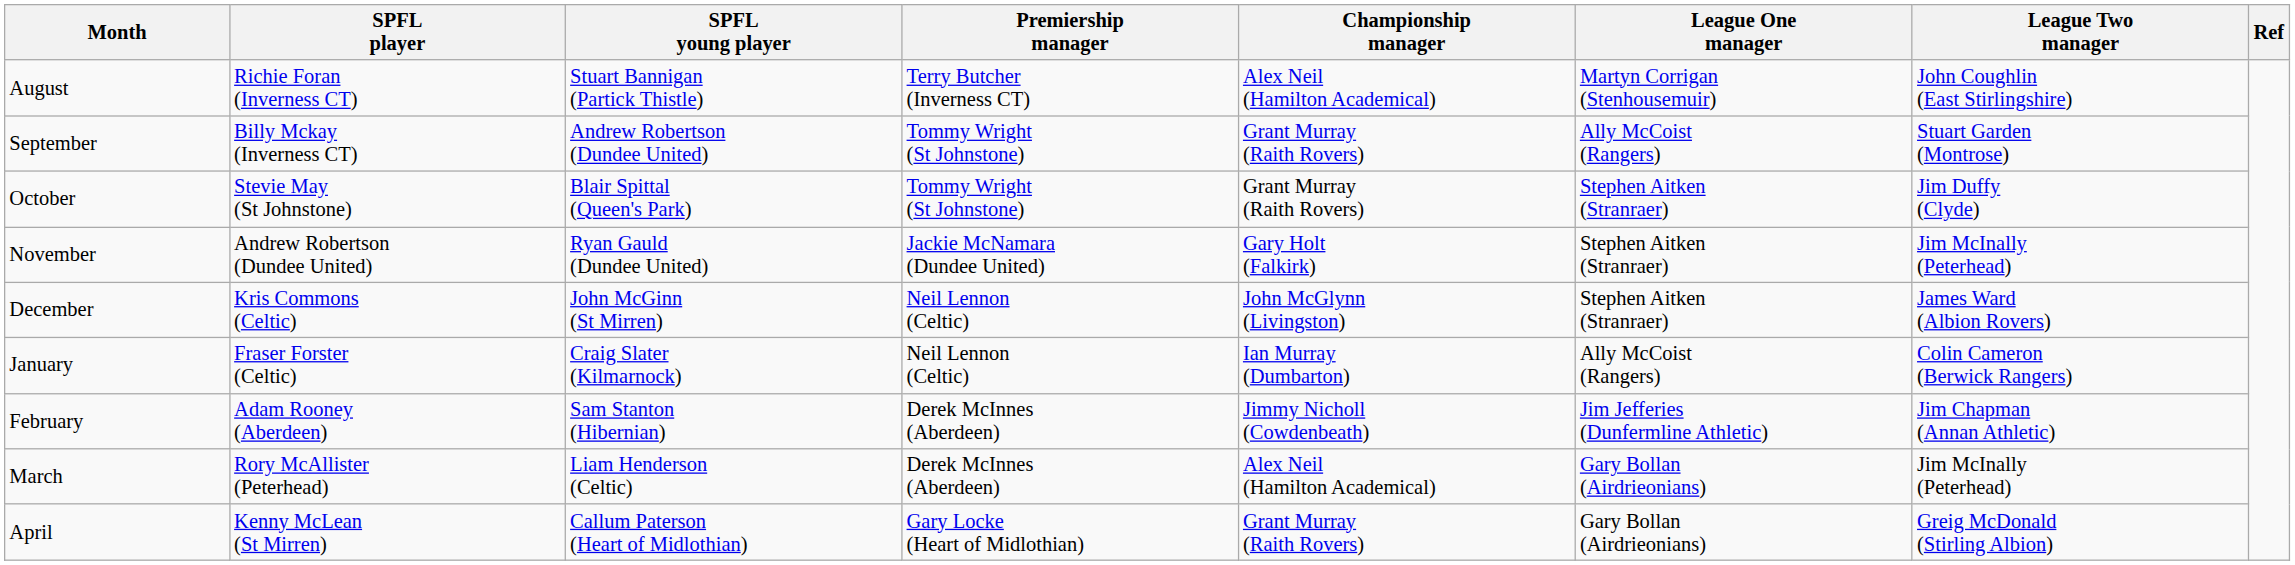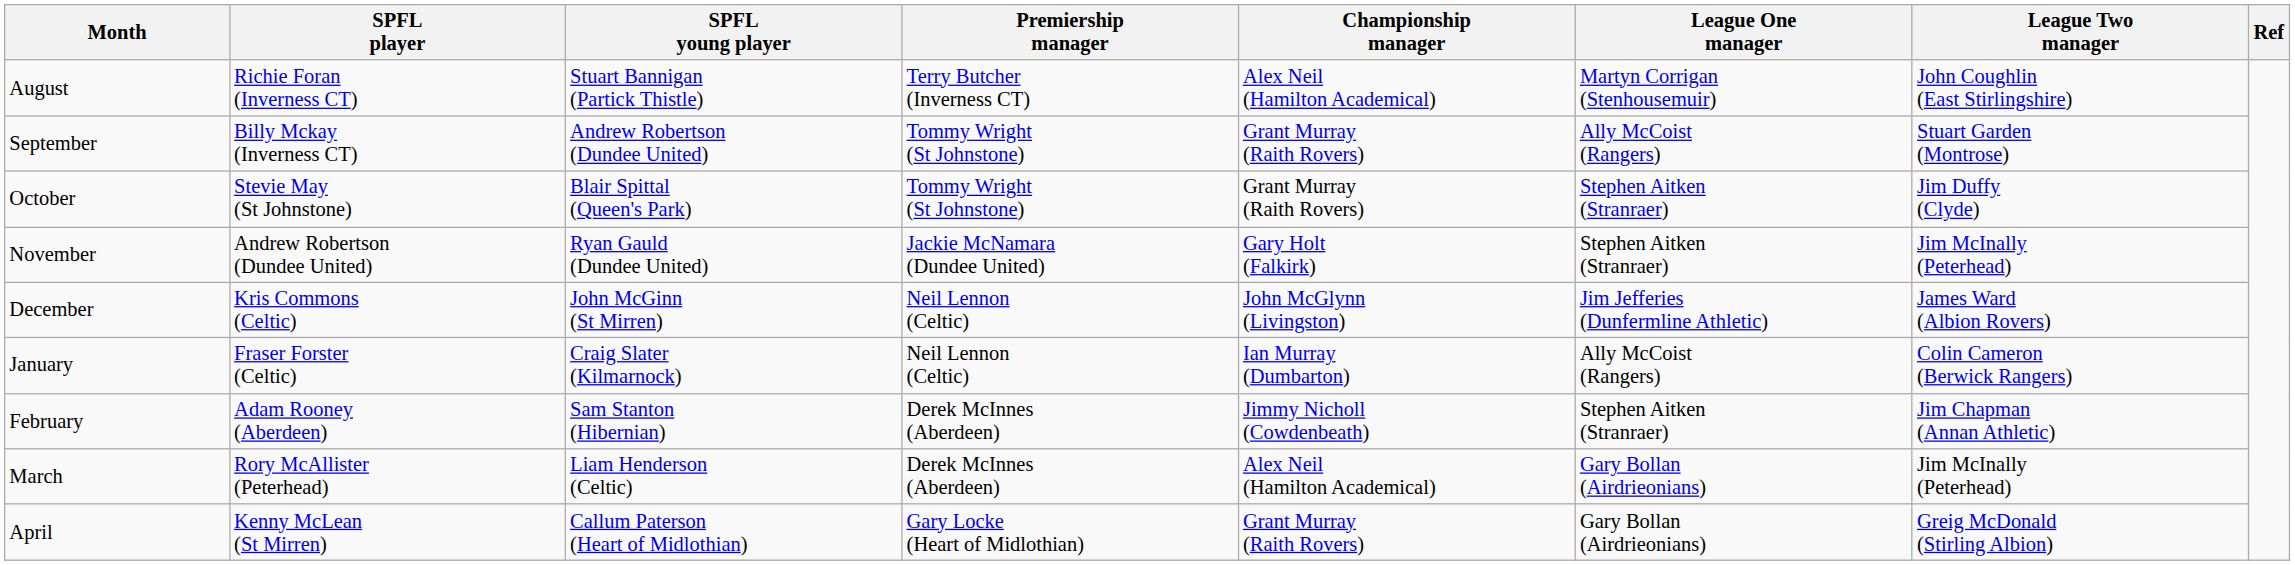December | League One manager: Stephen Aitken (Stranraer) -> Jim Jefferies (Dunfermline Athletic)
February | League One manager: Jim Jefferies (Dunfermline Athletic) -> Stephen Aitken (Stranraer)
